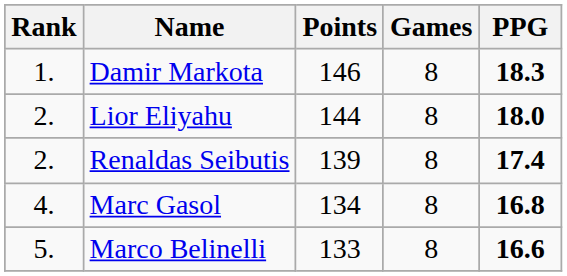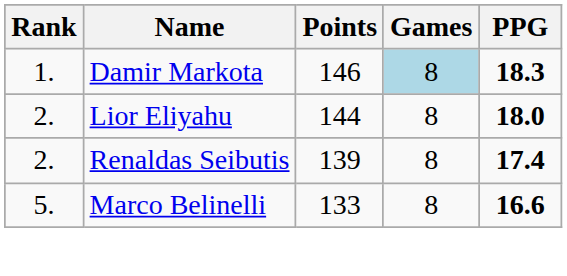Damir Markota | Games: no background -> lightblue background
- row: 4. | Marc Gasol | 134 | 8 | 16.8
